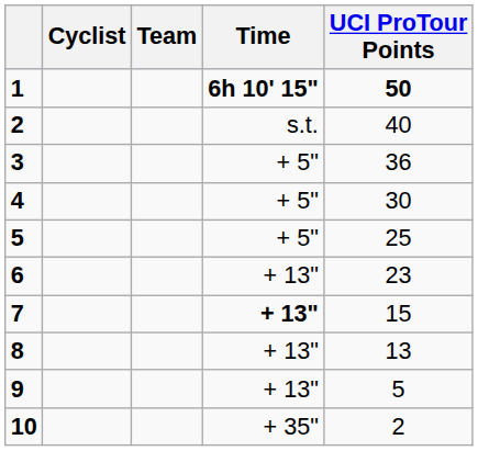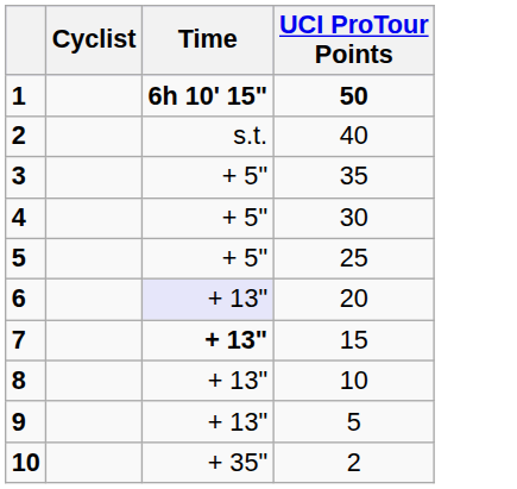- column: Team
3 | UCI ProTour Points: 36 -> 35
6 | Time: no background -> lavender background
6 | UCI ProTour Points: 23 -> 20
8 | UCI ProTour Points: 13 -> 10
